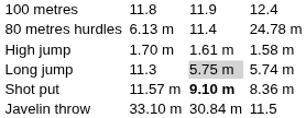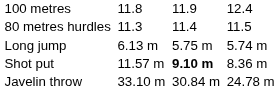80 metres hurdles | column 3: 6.13 m -> 11.3
80 metres hurdles | column 7: 24.78 m -> 11.5
- row: High jump | 1.70 m | 1.61 m | 1.58 m
Long jump | column 3: 11.3 -> 6.13 m
Long jump | column 5: lightgrey background -> no background
Javelin throw | column 7: 11.5 -> 24.78 m
